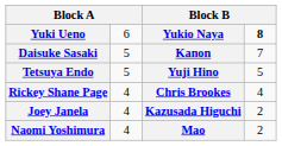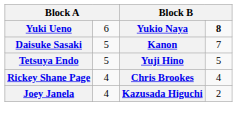- row: Naomi Yoshimura | 4 | Mao | 2
